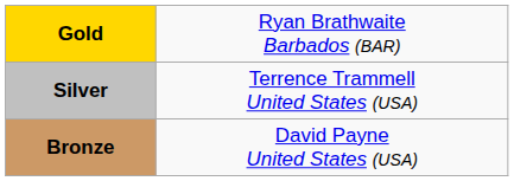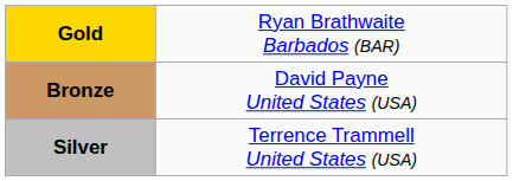rows swapped: Silver <-> Bronze
